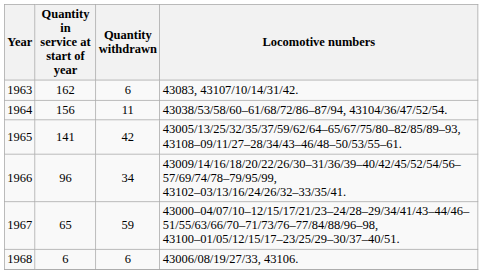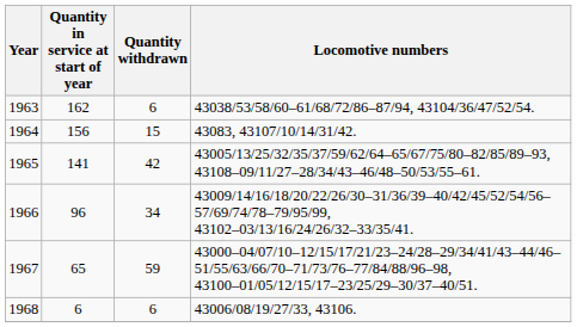1963 | Locomotive numbers: 43083, 43107/10/14/31/42. -> 43038/53/58/60–61/68/72/86–87/94, 43104/36/47/52/54.
1964 | Quantity withdrawn: 11 -> 15
1964 | Locomotive numbers: 43038/53/58/60–61/68/72/86–87/94, 43104/36/47/52/54. -> 43083, 43107/10/14/31/42.
